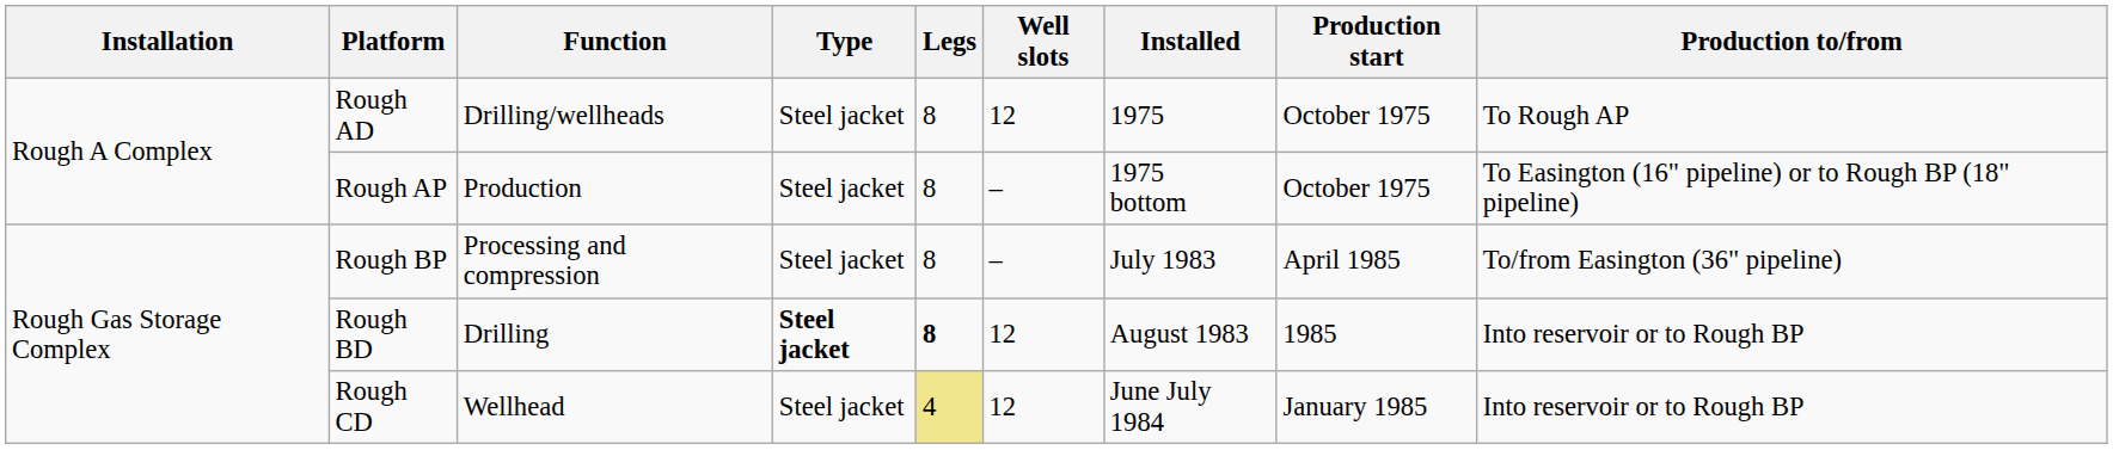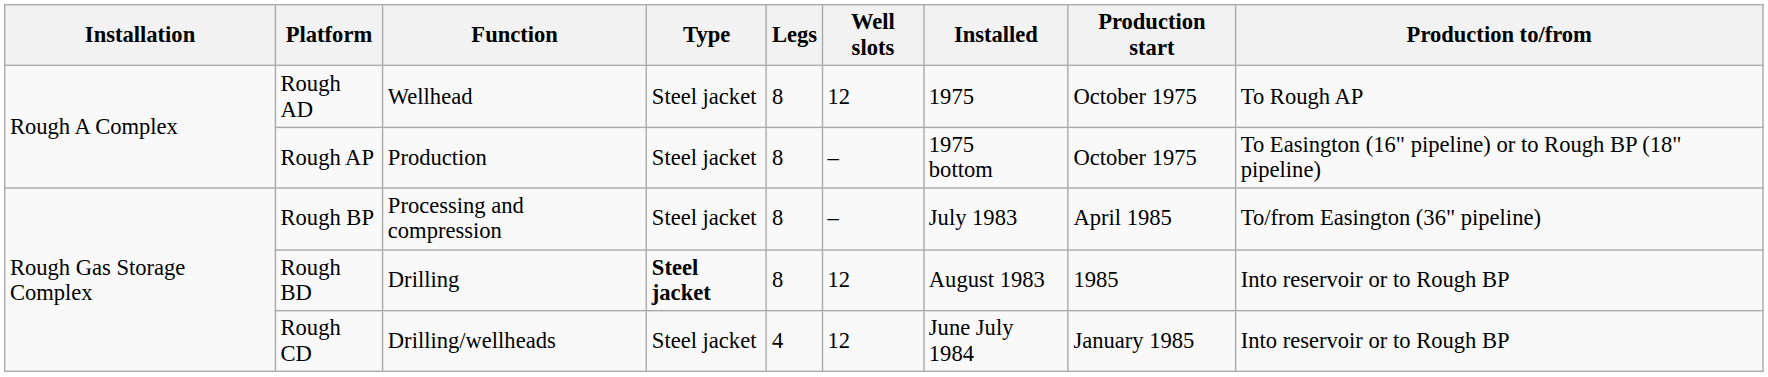Rough AD | Function: Drilling/wellheads -> Wellhead
Rough BD | Legs: bold -> normal
Rough CD | Function: Wellhead -> Drilling/wellheads
Rough CD | Legs: khaki background -> no background
